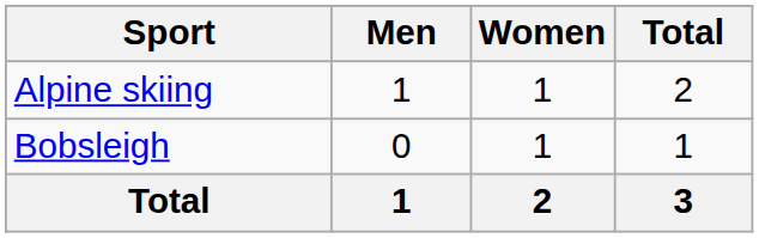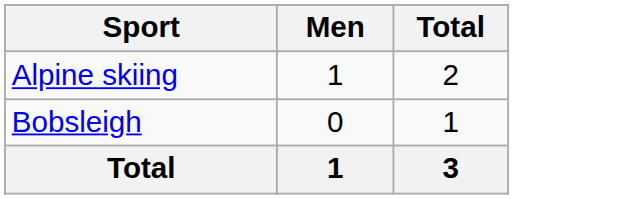- column: Women | 1 | 1 | 2
